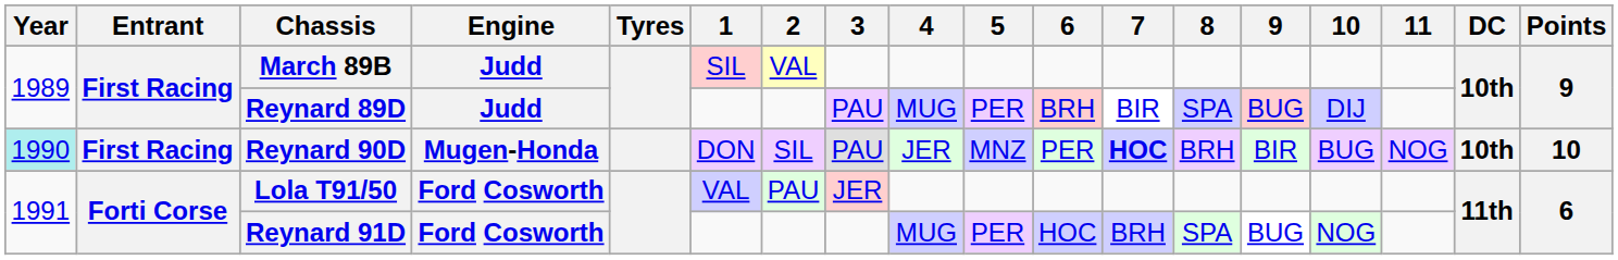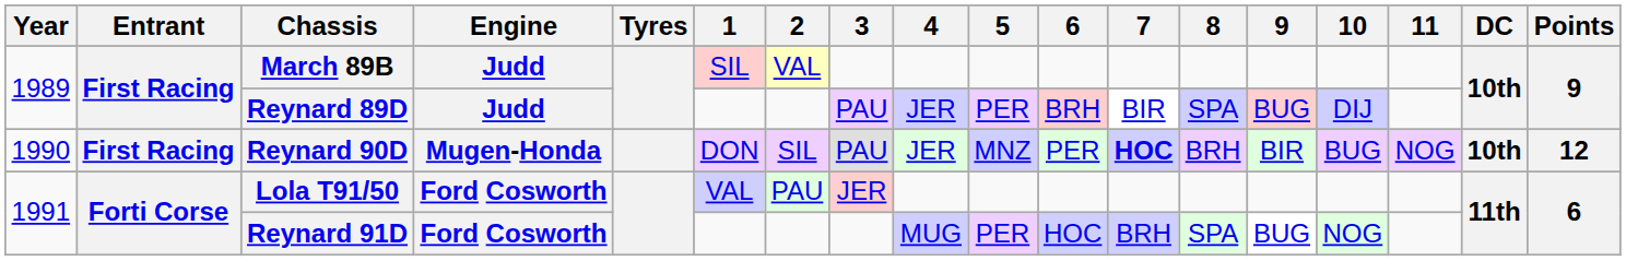Reynard 89D | 4: MUG -> JER
Reynard 90D | Year: paleturquoise background -> no background
Reynard 90D | Points: 10 -> 12
